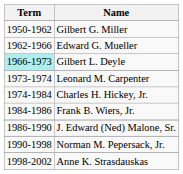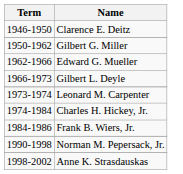+ row: 1946-1950 | Clarence E. Deitz
Gilbert L. Deyle | Term: paleturquoise background -> no background
- row: 1986-1990 | J. Edward (Ned) Malone, Sr.
